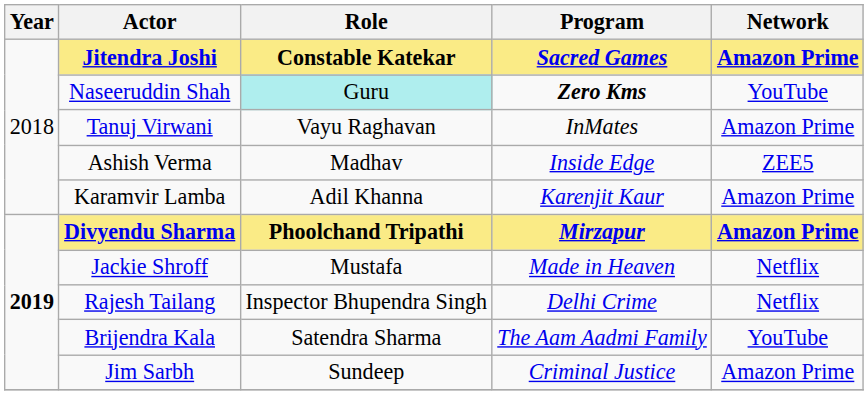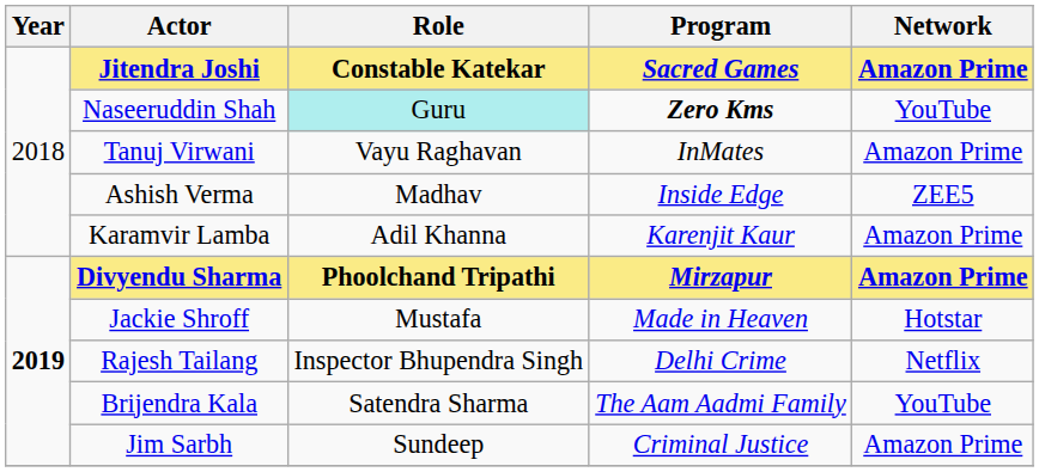Jackie Shroff | Network: Netflix -> Hotstar
